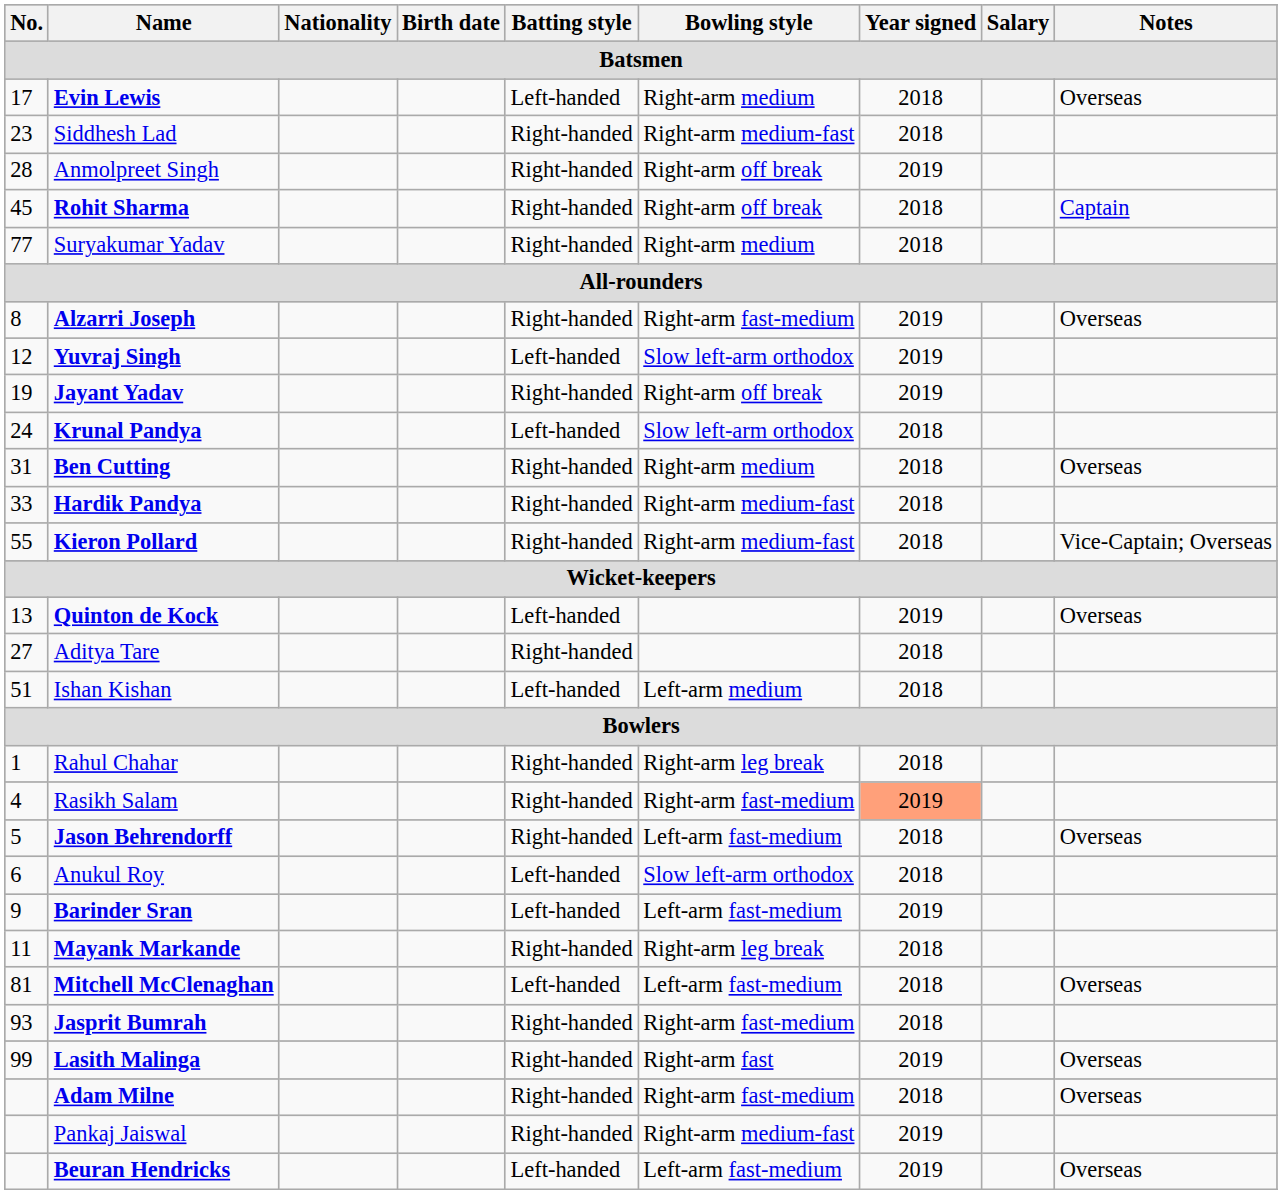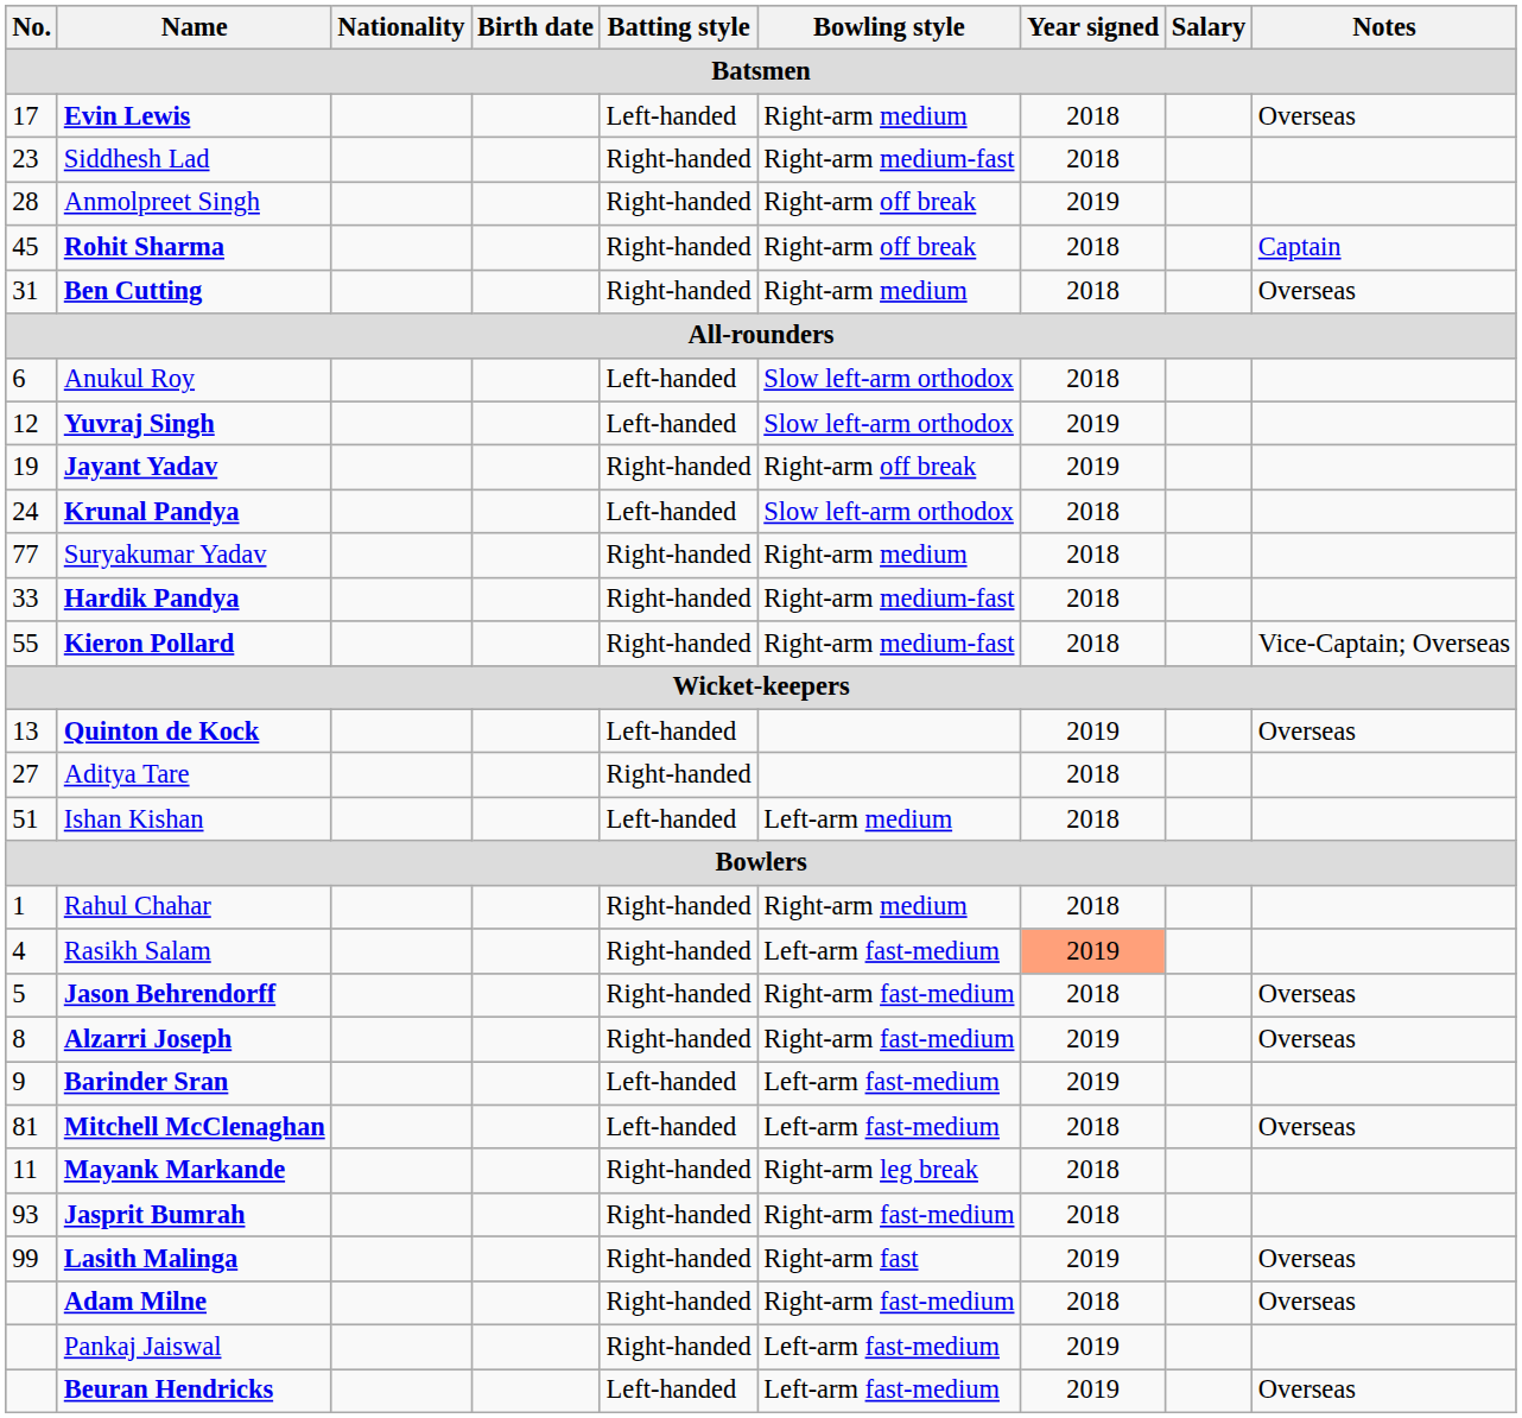rows swapped: Suryakumar Yadav <-> Ben Cutting
rows swapped: Anukul Roy <-> Alzarri Joseph
Rahul Chahar | Bowling style: Right-arm leg break -> Right-arm medium
Rasikh Salam | Bowling style: Right-arm fast-medium -> Left-arm fast-medium
Jason Behrendorff | Bowling style: Left-arm fast-medium -> Right-arm fast-medium
rows swapped: Mayank Markande <-> Mitchell McClenaghan
Pankaj Jaiswal | Bowling style: Right-arm medium-fast -> Left-arm fast-medium
